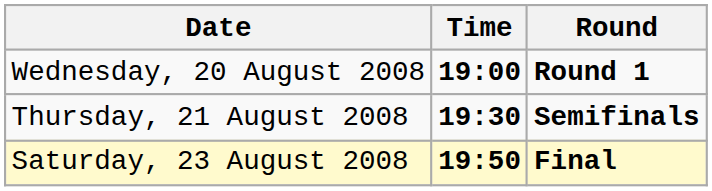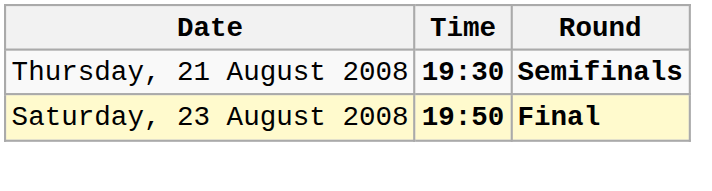- row: Wednesday, 20 August 2008 | 19:00 | Round 1
